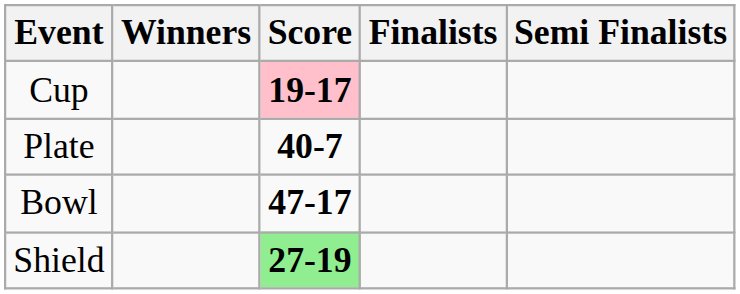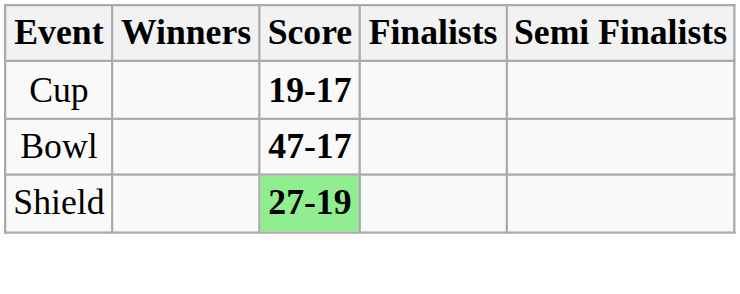Cup | Score: pink background -> no background
- row: Plate | 40-7
